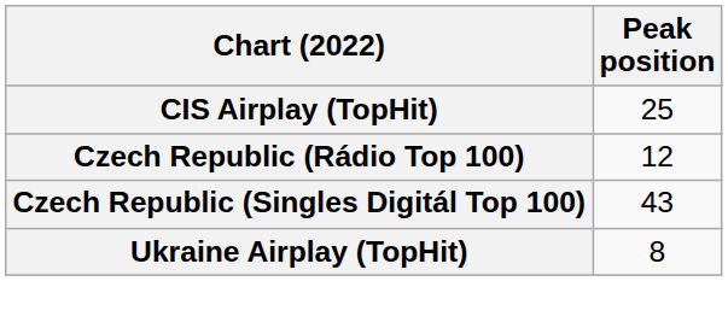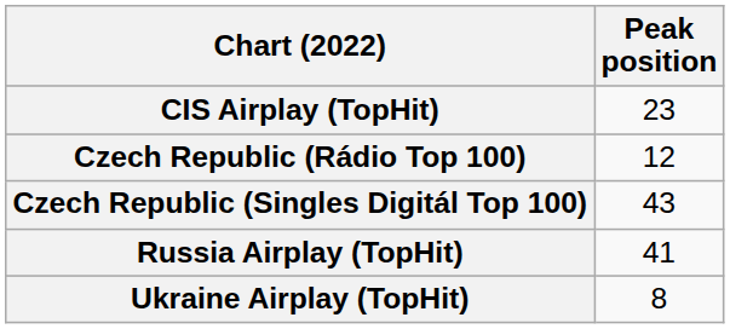CIS Airplay (TopHit) | Peak position: 25 -> 23
+ row: Russia Airplay (TopHit) | 41
